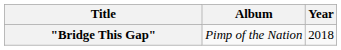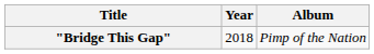columns swapped: Year <-> Album
